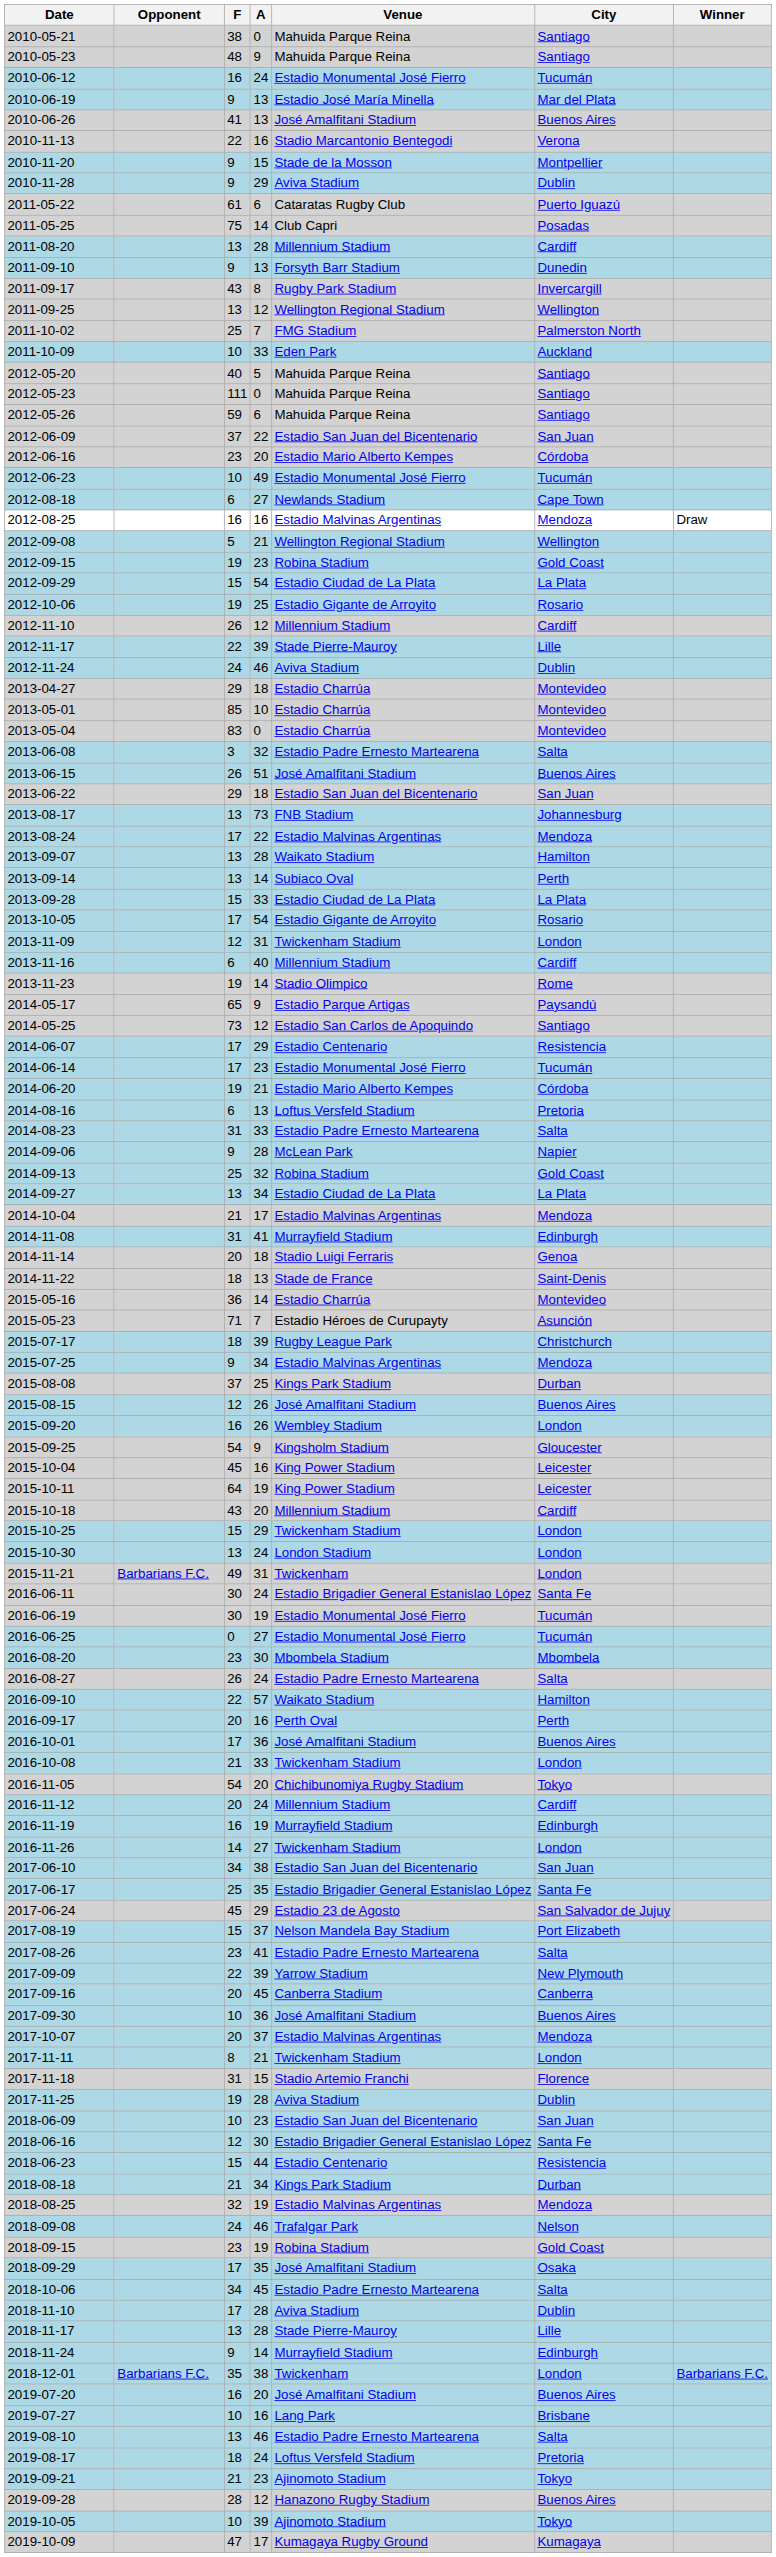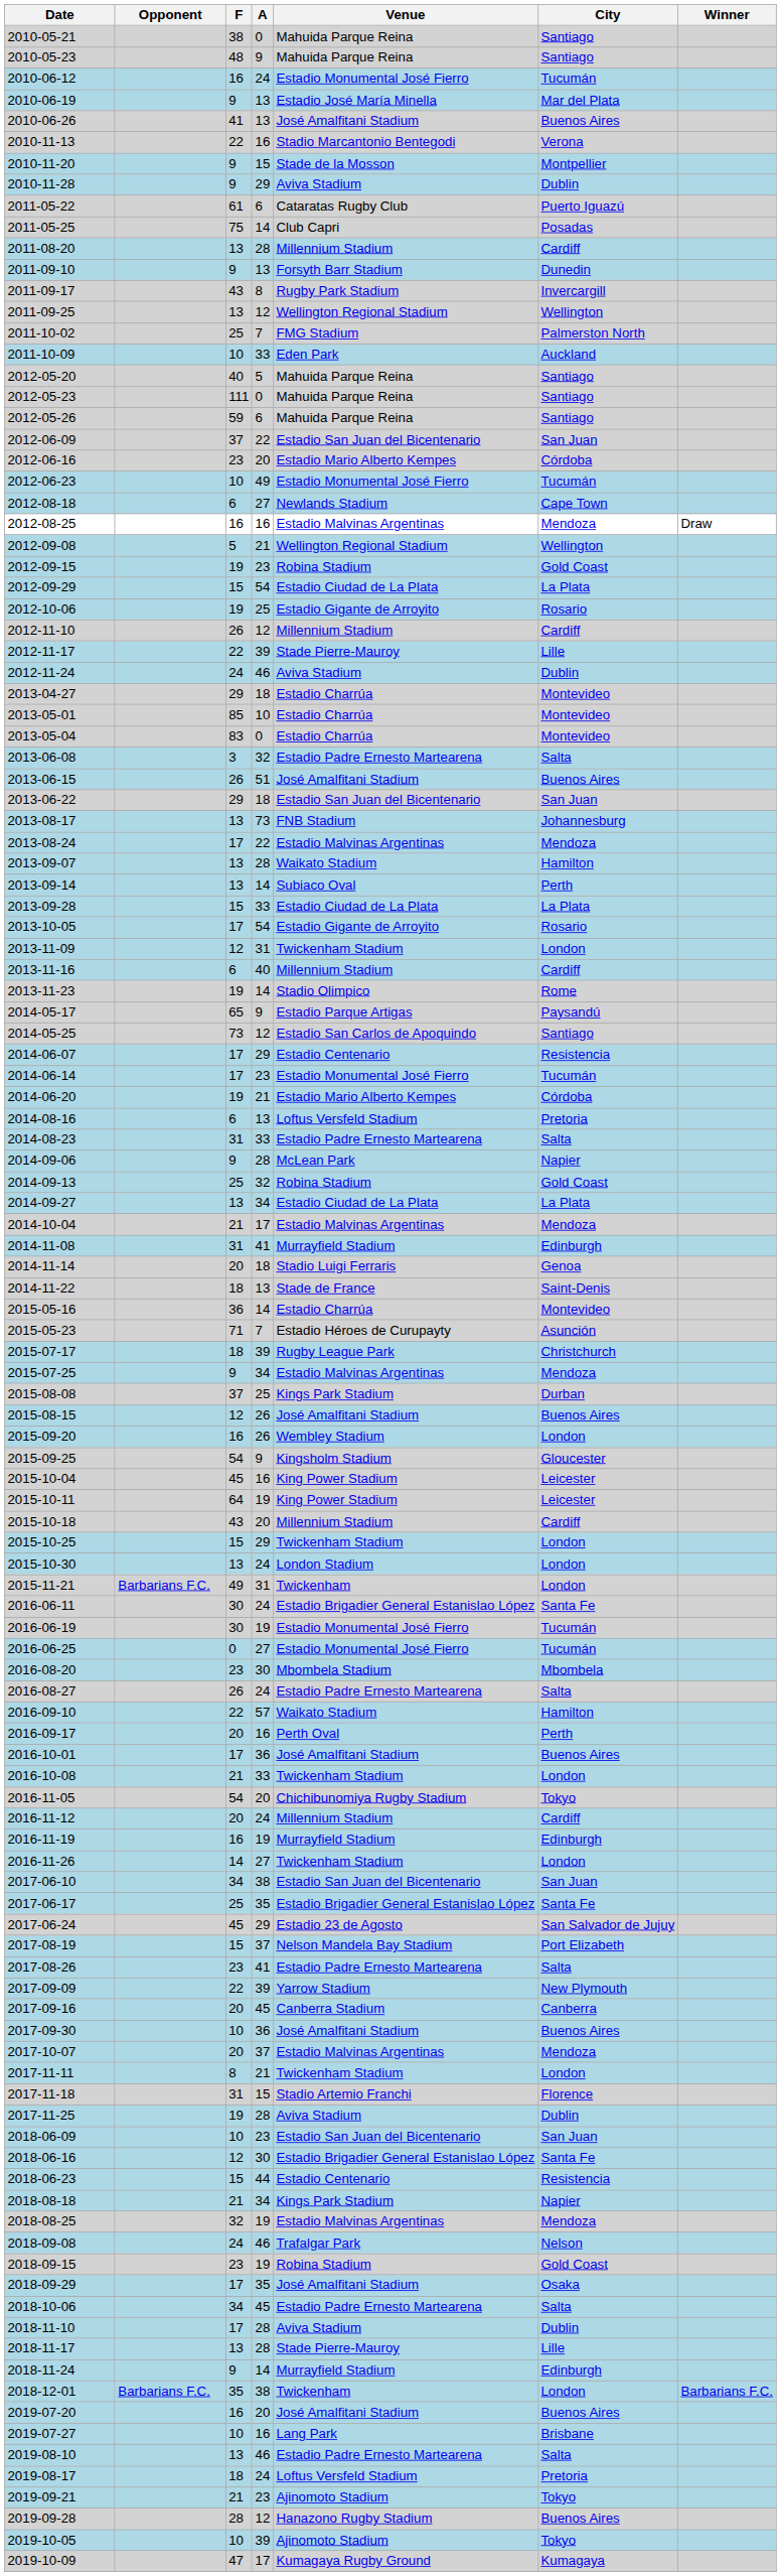2018-08-18 | City: Durban -> Napier
